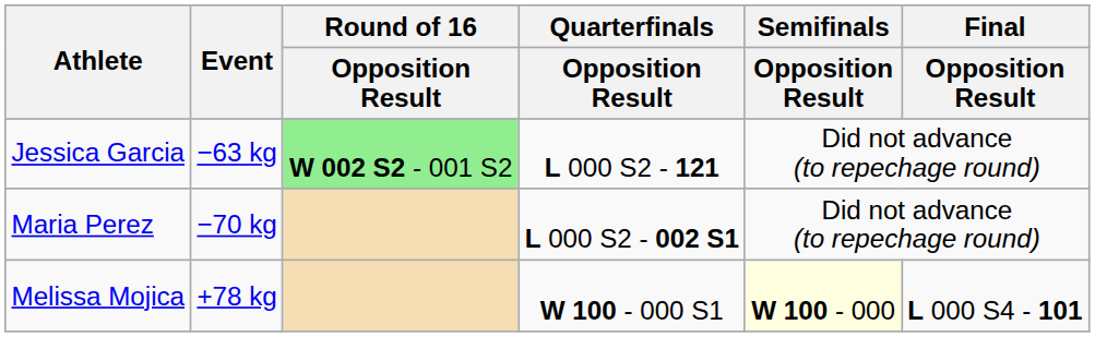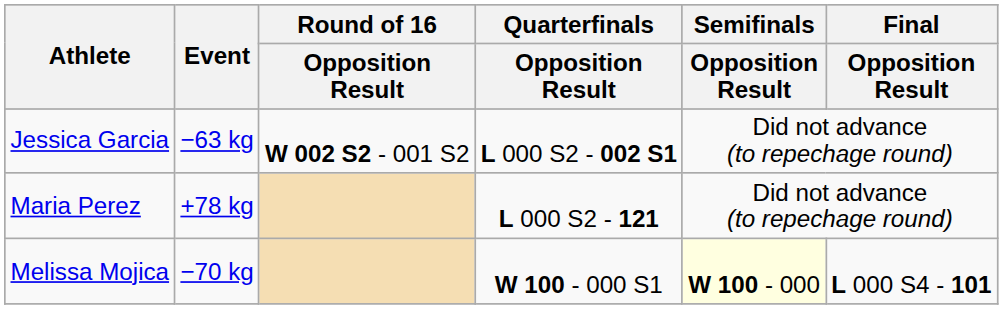Jessica Garcia | Round of 16 / Opposition Result: lightgreen background -> no background
Jessica Garcia | Quarterfinals / Opposition Result: L 000 S2 - 121 -> L 000 S2 - 002 S1
Maria Perez | Event: −70 kg -> +78 kg
Maria Perez | Quarterfinals / Opposition Result: L 000 S2 - 002 S1 -> L 000 S2 - 121
Melissa Mojica | Event: +78 kg -> −70 kg
